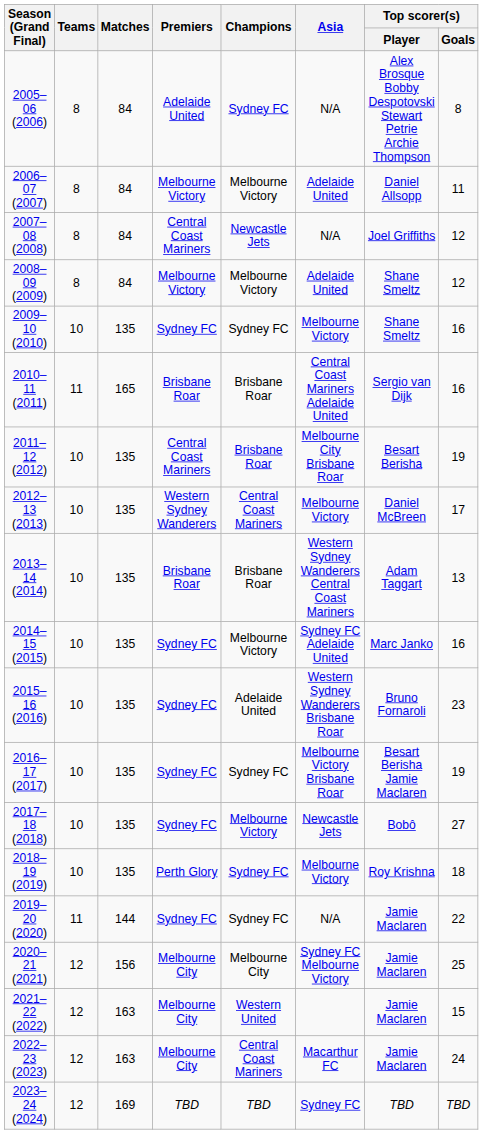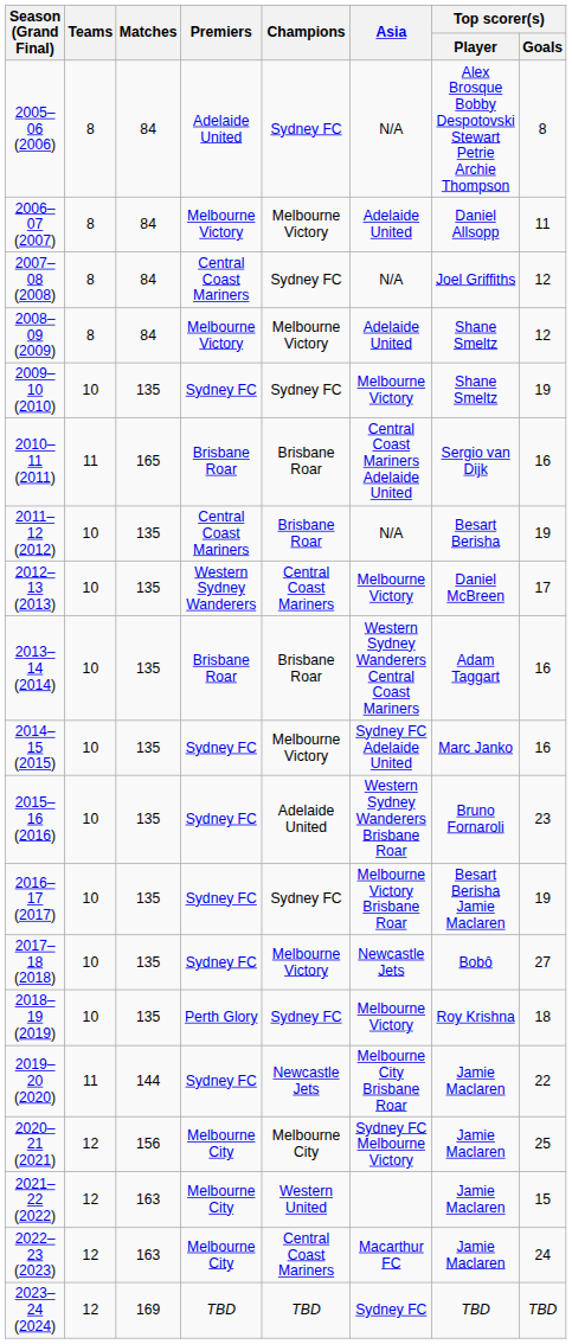2007–08 (2008) | Champions: Newcastle Jets -> Sydney FC
2009–10 (2010) | Top scorer(s) / Goals: 16 -> 19
2011–12 (2012) | Asia: Melbourne City Brisbane Roar -> N/A
2013–14 (2014) | Top scorer(s) / Goals: 13 -> 16
2019–20 (2020) | Champions: Sydney FC -> Newcastle Jets
2019–20 (2020) | Asia: N/A -> Melbourne City Brisbane Roar
